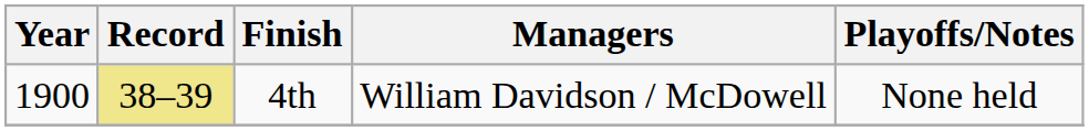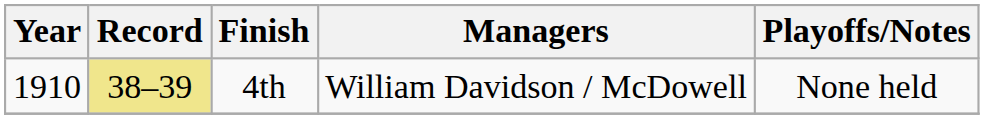4th | Year: 1900 -> 1910
